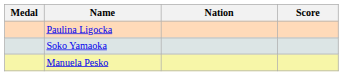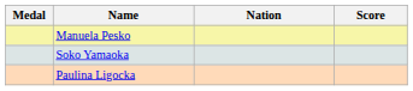rows swapped: Manuela Pesko <-> Paulina Ligocka
